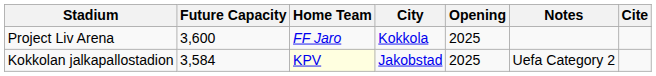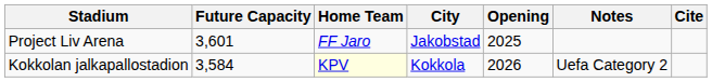Project Liv Arena | Future Capacity: 3,600 -> 3,601
Project Liv Arena | City: Kokkola -> Jakobstad
Kokkolan jalkapallostadion | City: Jakobstad -> Kokkola
Kokkolan jalkapallostadion | Opening: 2025 -> 2026
